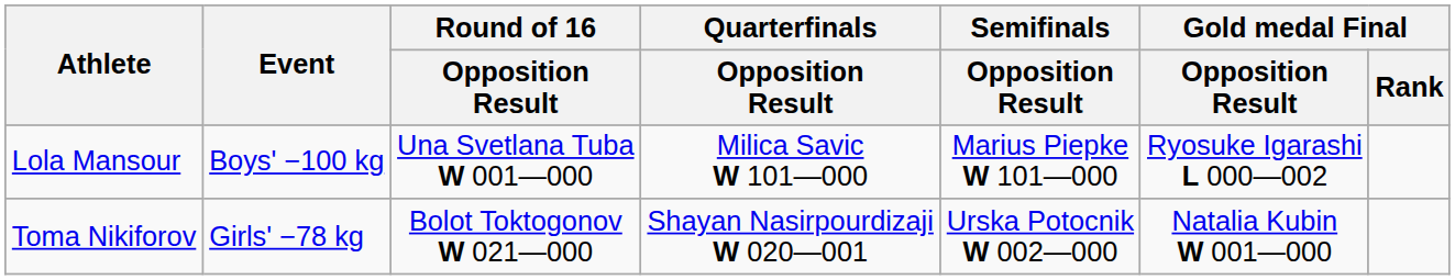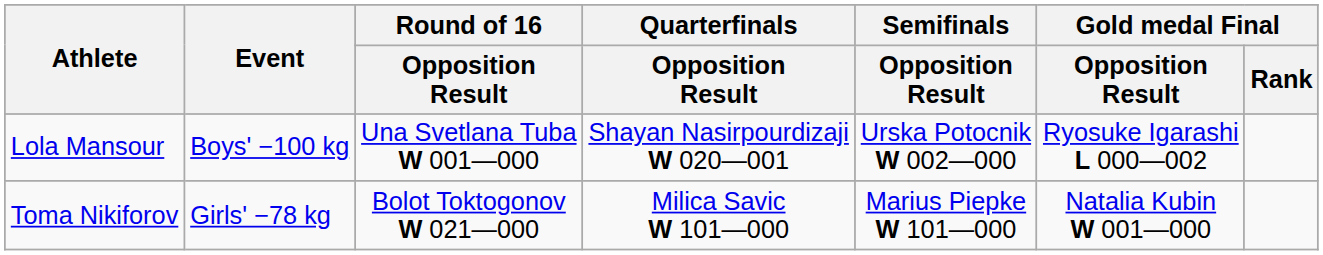Lola Mansour | Quarterfinals / Opposition Result: Milica Savic W 101—000 -> Shayan Nasirpourdizaji W 020—001
Lola Mansour | Semifinals / Opposition Result: Marius Piepke W 101—000 -> Urska Potocnik W 002—000
Toma Nikiforov | Quarterfinals / Opposition Result: Shayan Nasirpourdizaji W 020—001 -> Milica Savic W 101—000
Toma Nikiforov | Semifinals / Opposition Result: Urska Potocnik W 002—000 -> Marius Piepke W 101—000
